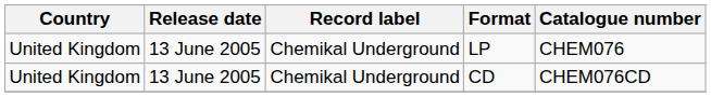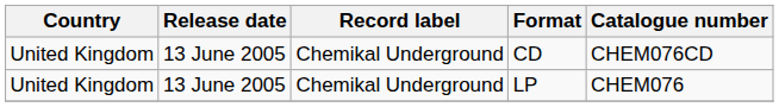rows swapped: LP <-> CD
